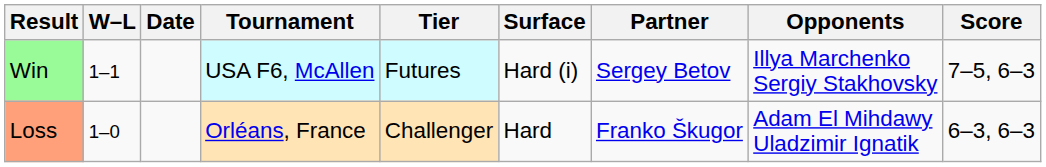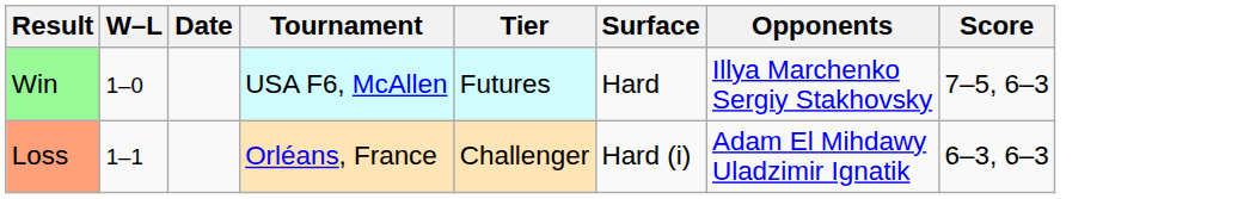- column: Partner | Sergey Betov | Franko Škugor
Win | W–L: 1–1 -> 1–0
Win | Surface: Hard (i) -> Hard
Loss | W–L: 1–0 -> 1–1
Loss | Surface: Hard -> Hard (i)
